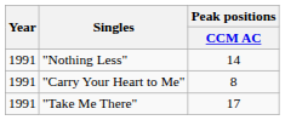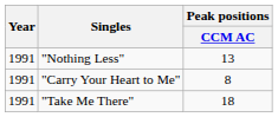"Nothing Less" | Peak positions / CCM AC: 14 -> 13
"Take Me There" | Peak positions / CCM AC: 17 -> 18
